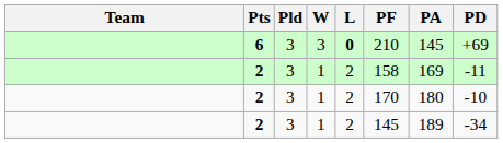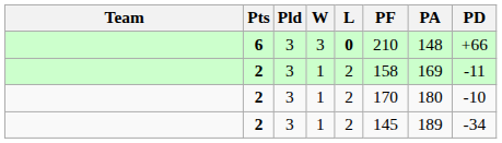6 | PA: 145 -> 148
6 | PD: +69 -> +66
